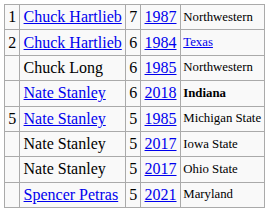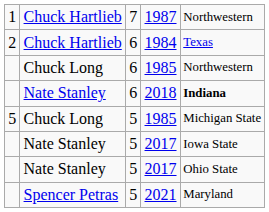5 / 1985 | column 2: Nate Stanley -> Chuck Long
